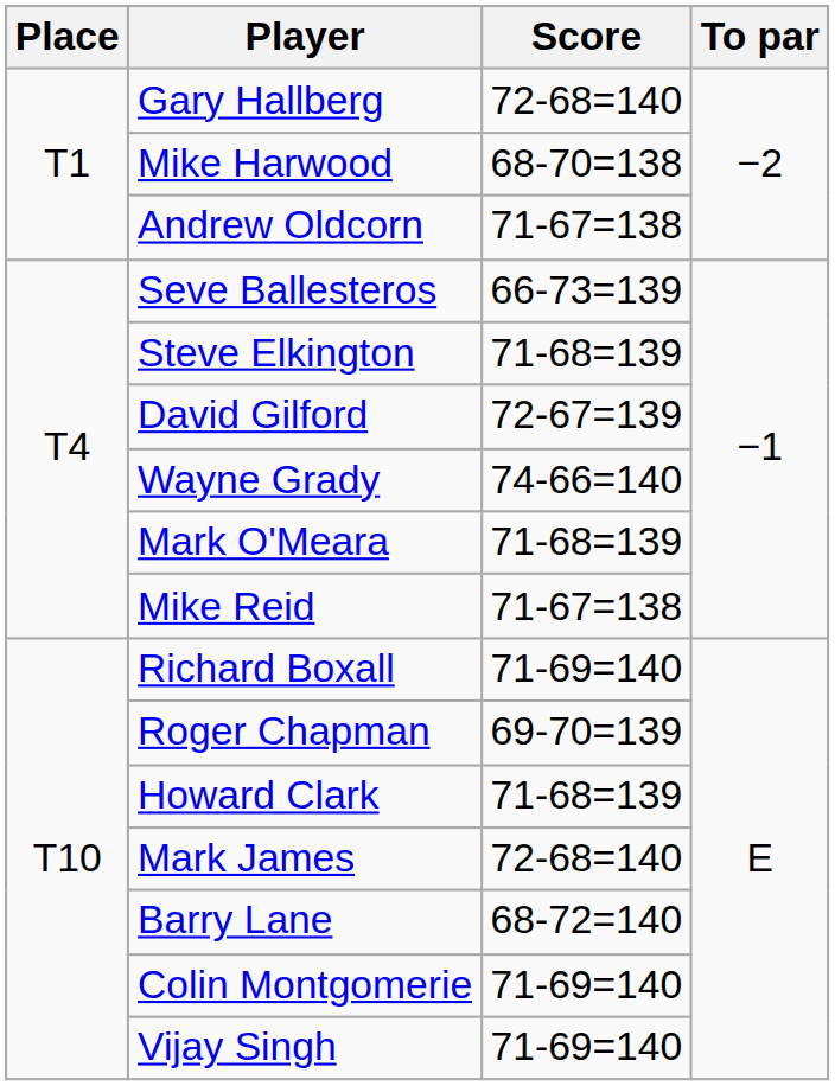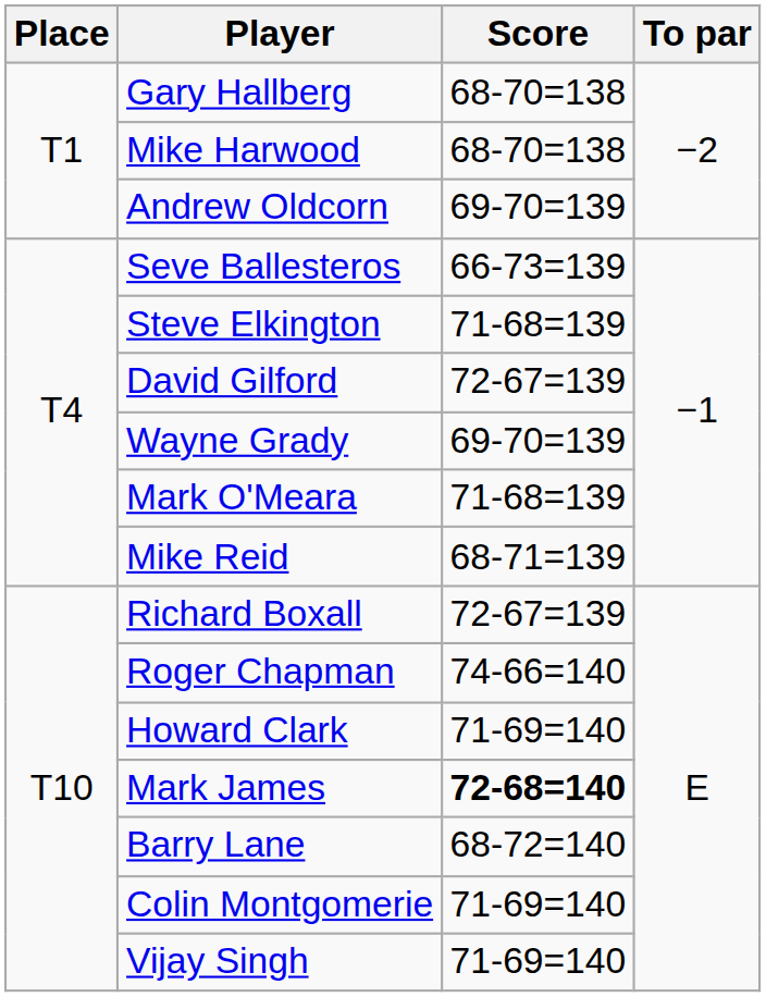Gary Hallberg | Score: 72-68=140 -> 68-70=138
Andrew Oldcorn | Score: 71-67=138 -> 69-70=139
Wayne Grady | Score: 74-66=140 -> 69-70=139
Mike Reid | Score: 71-67=138 -> 68-71=139
Richard Boxall | Score: 71-69=140 -> 72-67=139
Roger Chapman | Score: 69-70=139 -> 74-66=140
Howard Clark | Score: 71-68=139 -> 71-69=140
Mark James | Score: normal -> bold
